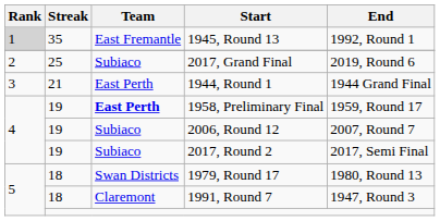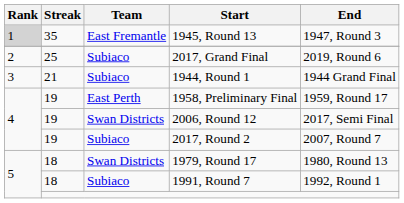1945, Round 13 | End: 1992, Round 1 -> 1947, Round 3
1944, Round 1 | Team: East Perth -> Subiaco
1958, Preliminary Final | Team: bold -> normal
2006, Round 12 | Team: Subiaco -> Swan Districts
2006, Round 12 | End: 2007, Round 7 -> 2017, Semi Final
2017, Round 2 | End: 2017, Semi Final -> 2007, Round 7
1991, Round 7 | Team: Claremont -> Subiaco
1991, Round 7 | End: 1947, Round 3 -> 1992, Round 1
